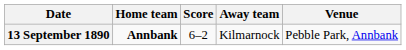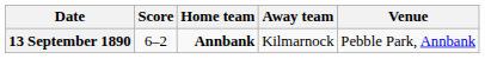columns swapped: Home team <-> Score
